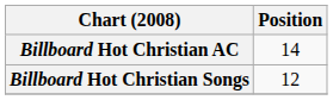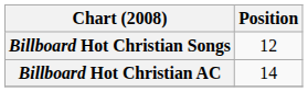rows swapped: Billboard Hot Christian Songs <-> Billboard Hot Christian AC
